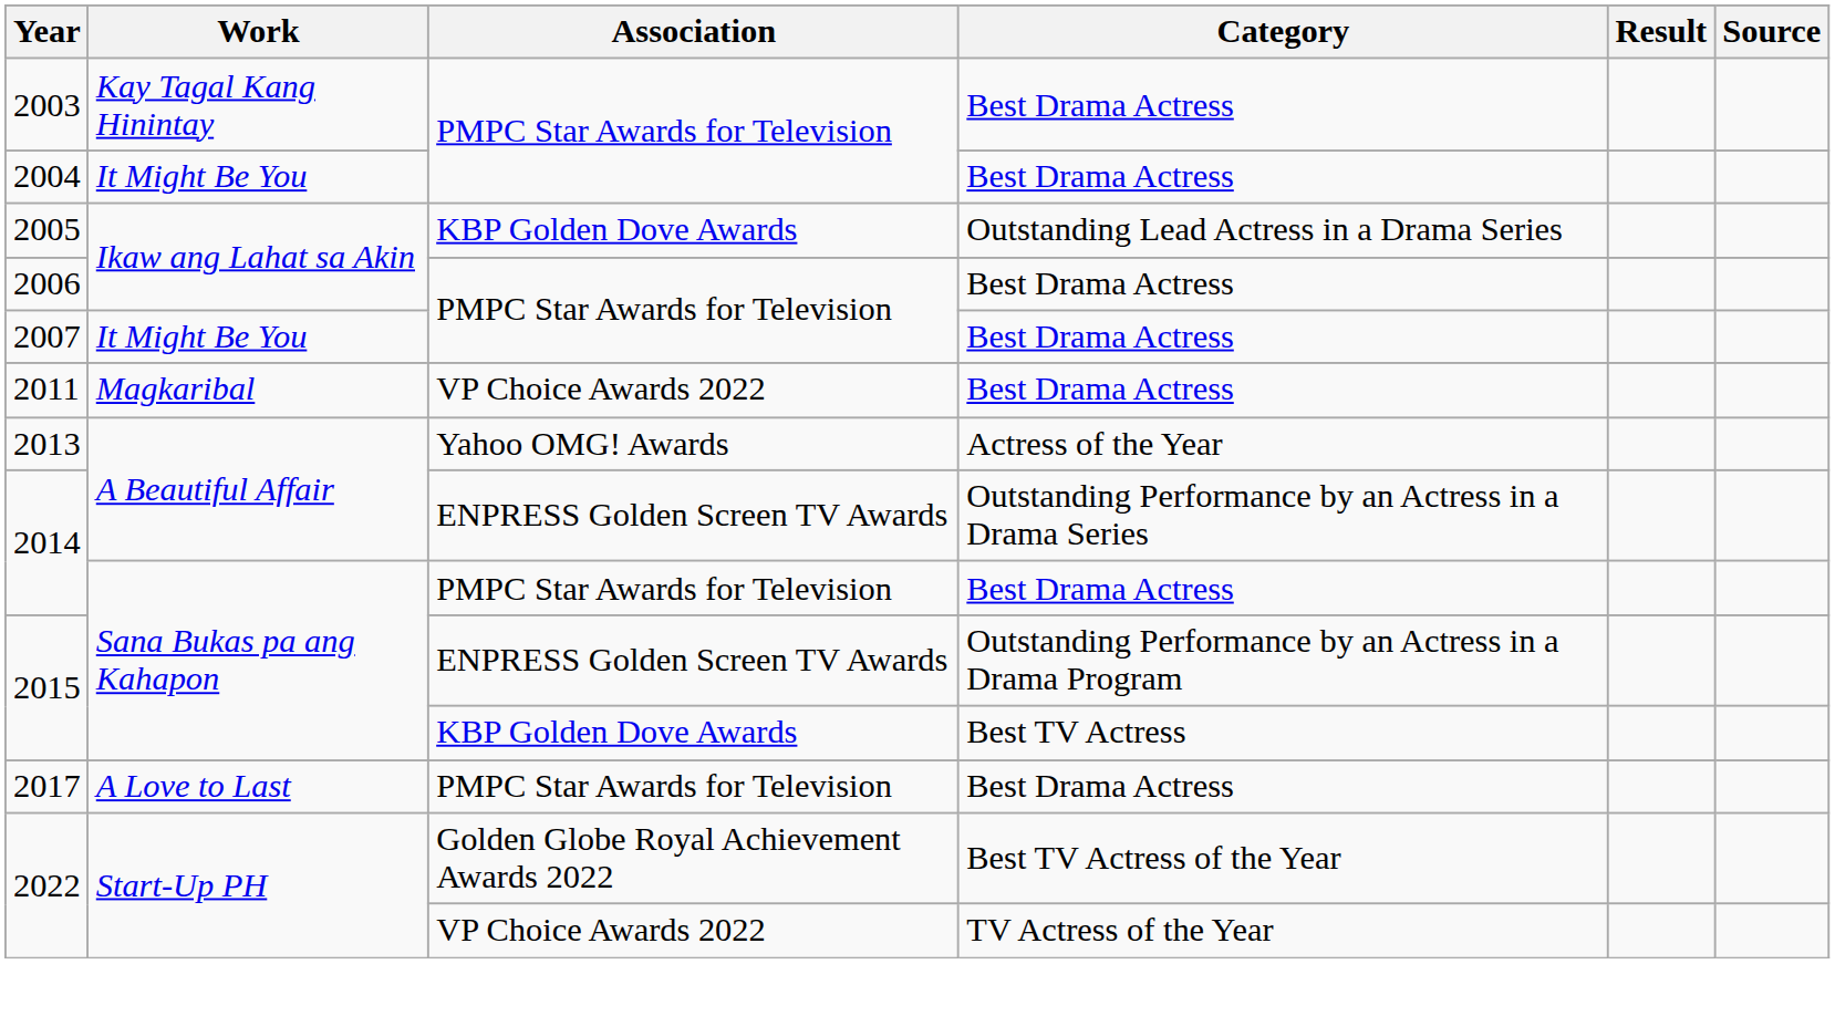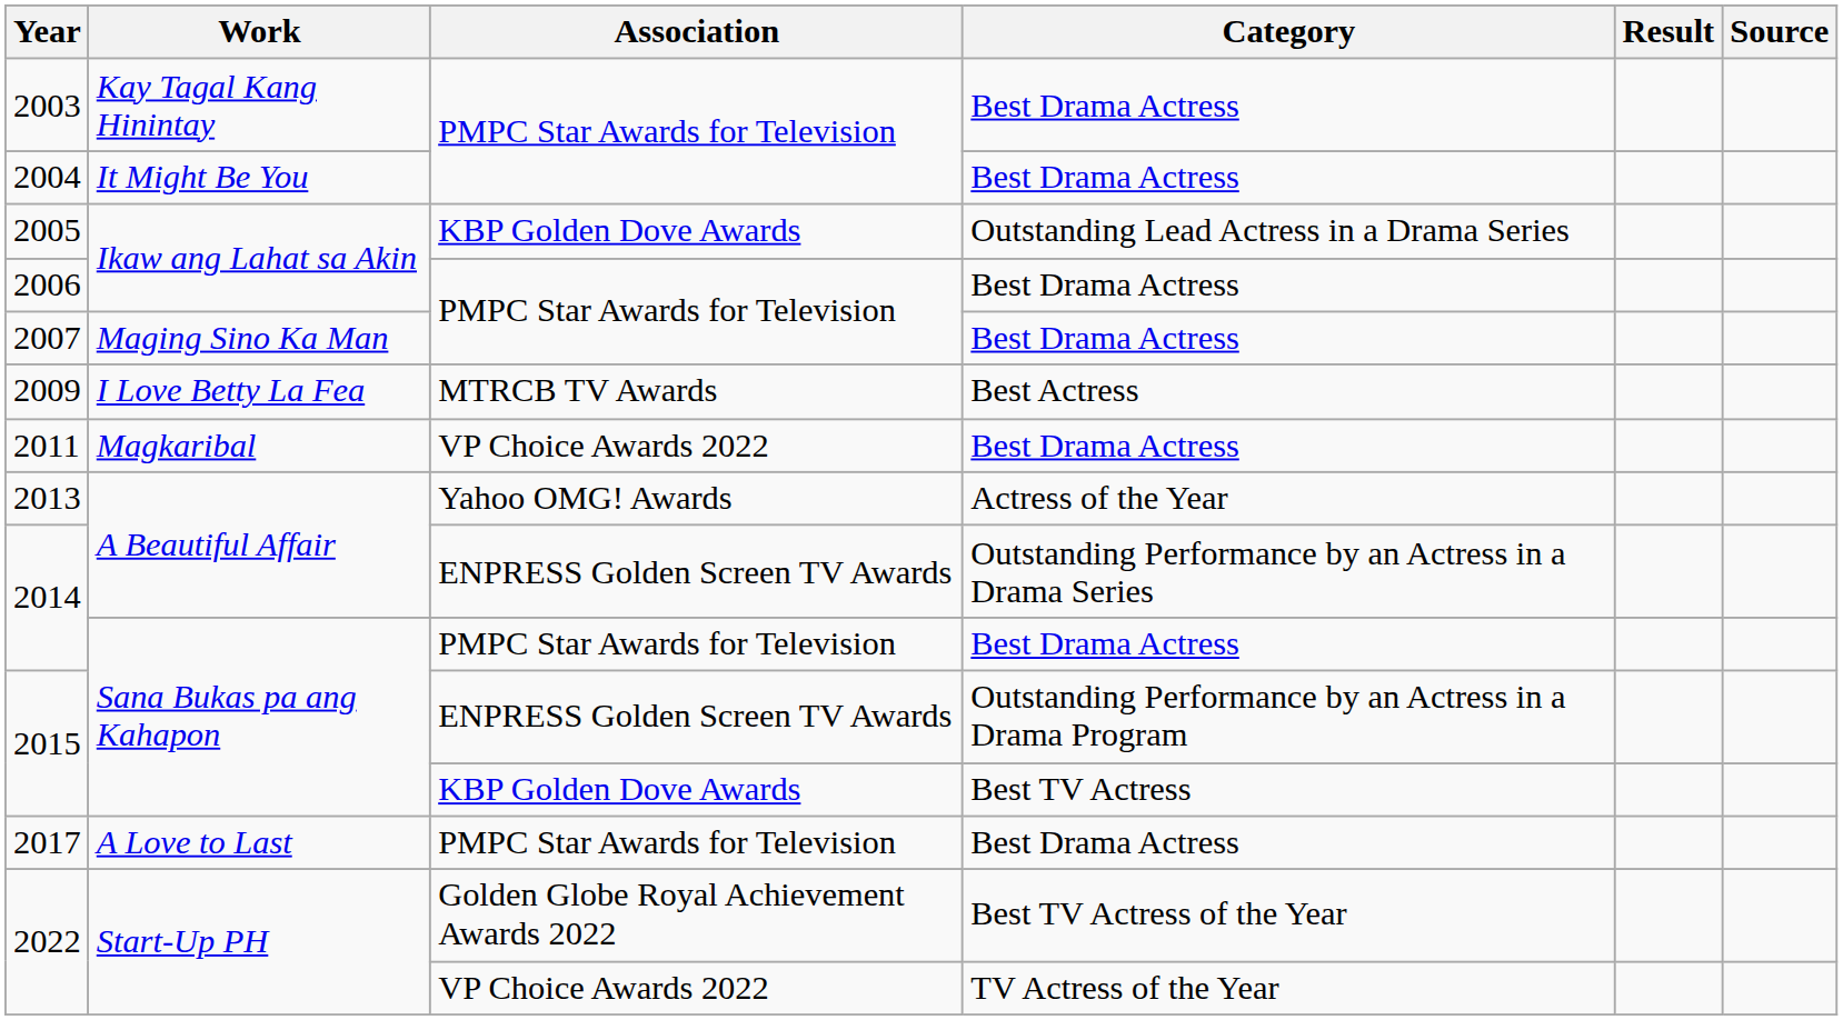2007 | Work: It Might Be You -> Maging Sino Ka Man
+ row: 2009 | I Love Betty La Fea | MTRCB TV Awards | Best Actress
